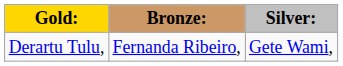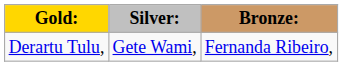columns swapped: Silver: <-> Bronze:
